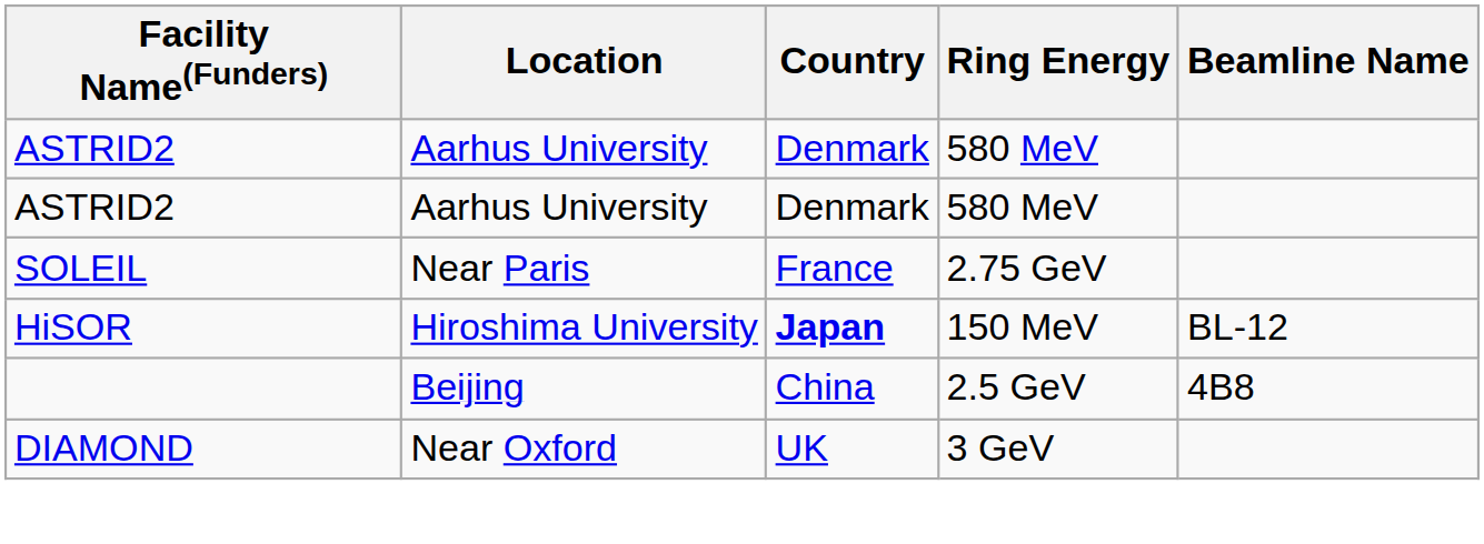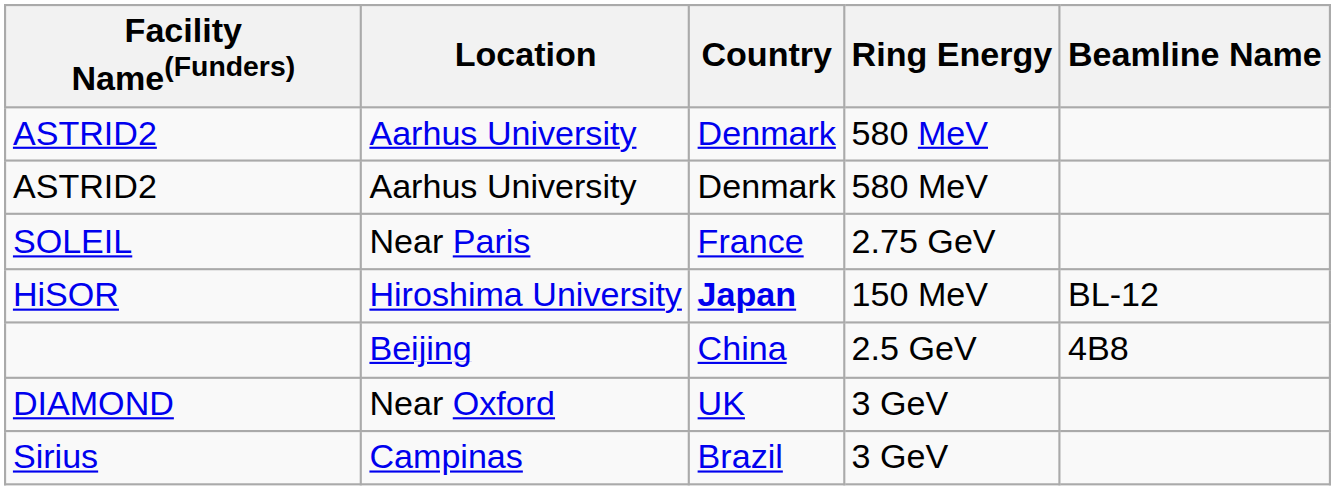+ row: Sirius | Campinas | Brazil | 3 GeV
